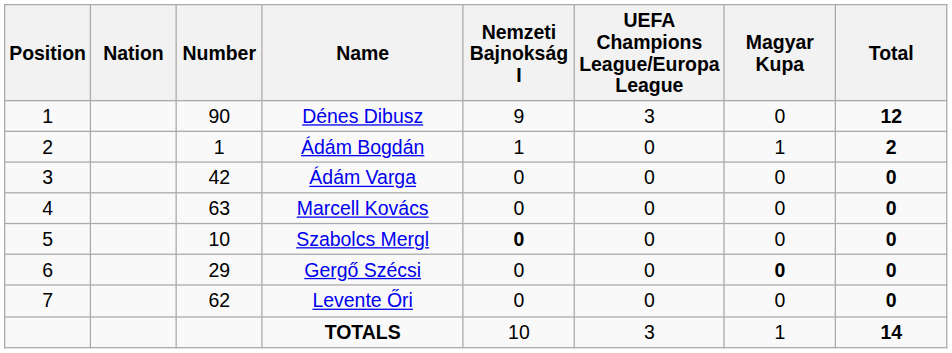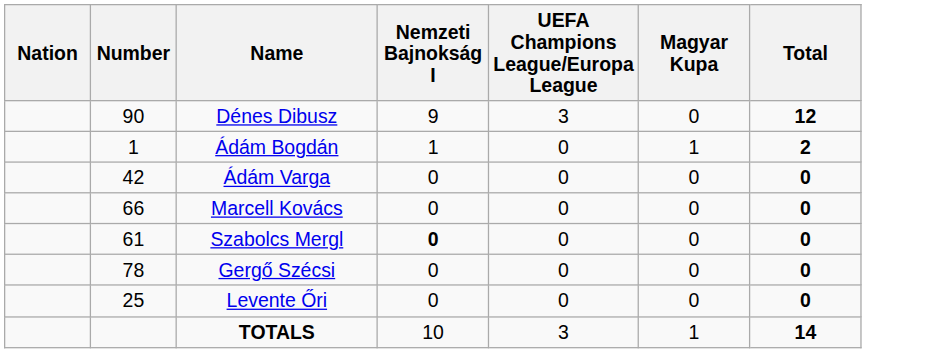- column: Position | 1 | 2 | 3 | 4 | 5 | 6 | 7
Marcell Kovács | Number: 63 -> 66
Szabolcs Mergl | Number: 10 -> 61
Gergő Szécsi | Number: 29 -> 78
Gergő Szécsi | Magyar Kupa: bold -> normal
Levente Őri | Number: 62 -> 25
